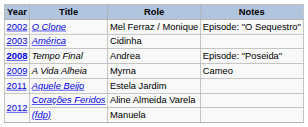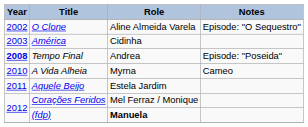O Clone | Role: Mel Ferraz / Monique -> Aline Almeida Varela
A Vida Alheia | Year: 2009 -> 2010
Corações Feridos | Role: Aline Almeida Varela -> Mel Ferraz / Monique
(fdp) | Role: normal -> bold
